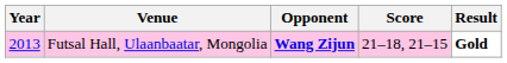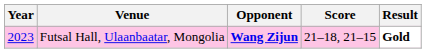Futsal Hall, Ulaanbaatar, Mongolia | Year: 2013 -> 2023
